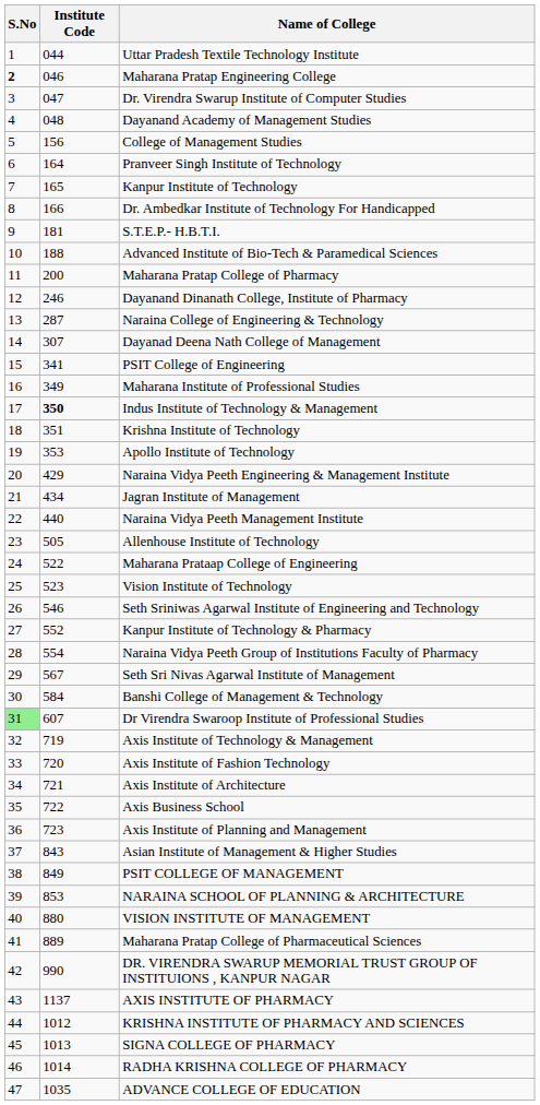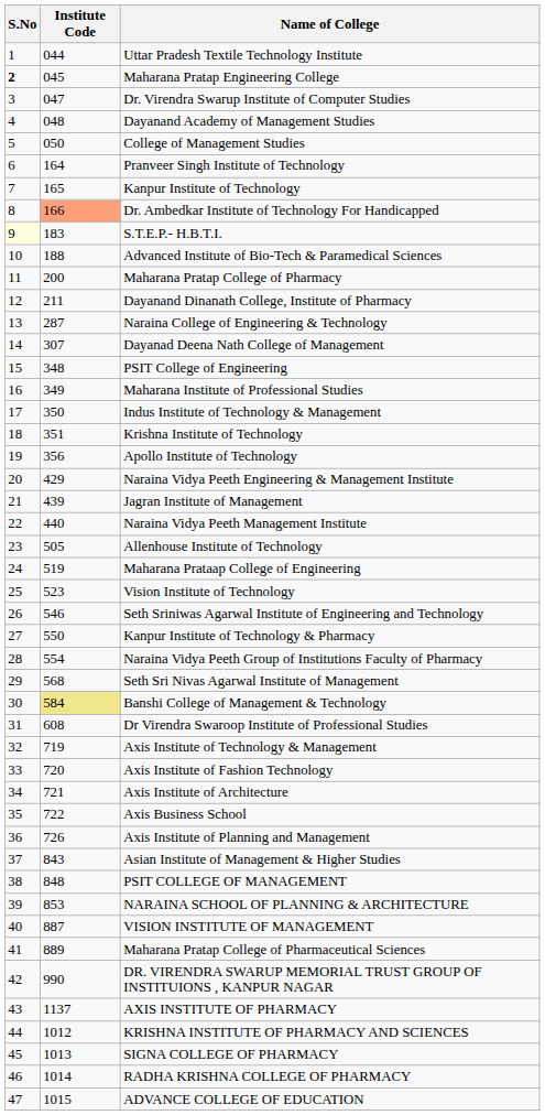Maharana Pratap Engineering College | Institute Code: 046 -> 045
College of Management Studies | Institute Code: 156 -> 050
Dr. Ambedkar Institute of Technology For Handicapped | Institute Code: no background -> lightsalmon background
S.T.E.P.- H.B.T.I. | S.No: no background -> lightyellow background
S.T.E.P.- H.B.T.I. | Institute Code: 181 -> 183
Dayanand Dinanath College, Institute of Pharmacy | Institute Code: 246 -> 211
PSIT College of Engineering | Institute Code: 341 -> 348
Indus Institute of Technology & Management | Institute Code: bold -> normal
Apollo Institute of Technology | Institute Code: 353 -> 356
Jagran Institute of Management | Institute Code: 434 -> 439
Maharana Prataap College of Engineering | Institute Code: 522 -> 519
Kanpur Institute of Technology & Pharmacy | Institute Code: 552 -> 550
Seth Sri Nivas Agarwal Institute of Management | Institute Code: 567 -> 568
Banshi College of Management & Technology | Institute Code: no background -> khaki background
Dr Virendra Swaroop Institute of Professional Studies | S.No: lightgreen background -> no background
Dr Virendra Swaroop Institute of Professional Studies | Institute Code: 607 -> 608
Axis Institute of Planning and Management | Institute Code: 723 -> 726
PSIT COLLEGE OF MANAGEMENT | Institute Code: 849 -> 848
VISION INSTITUTE OF MANAGEMENT | Institute Code: 880 -> 887
ADVANCE COLLEGE OF EDUCATION | Institute Code: 1035 -> 1015
